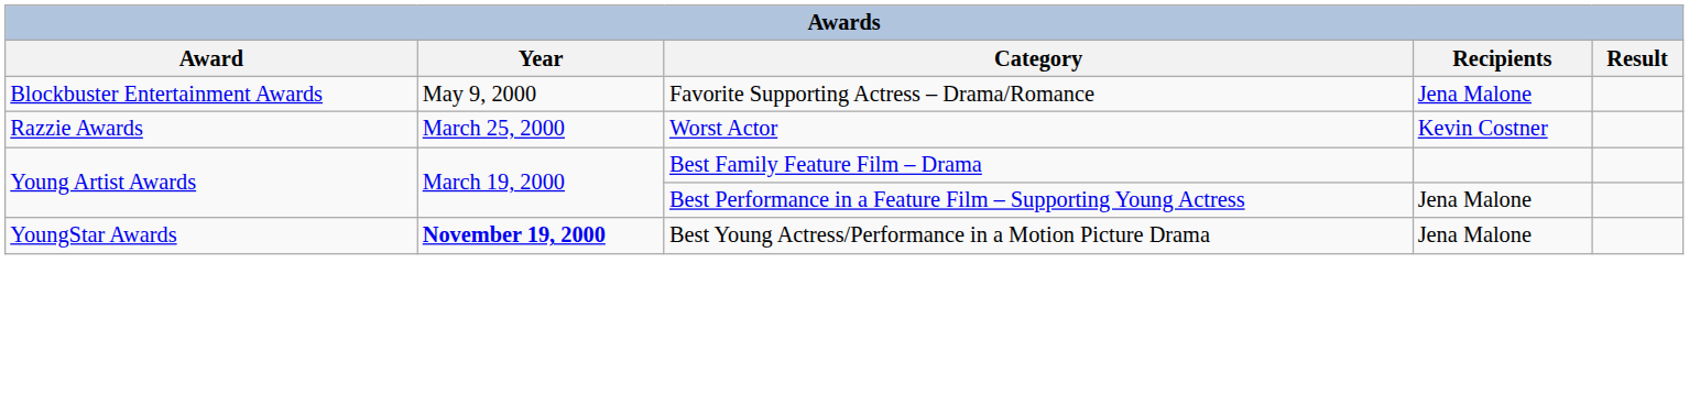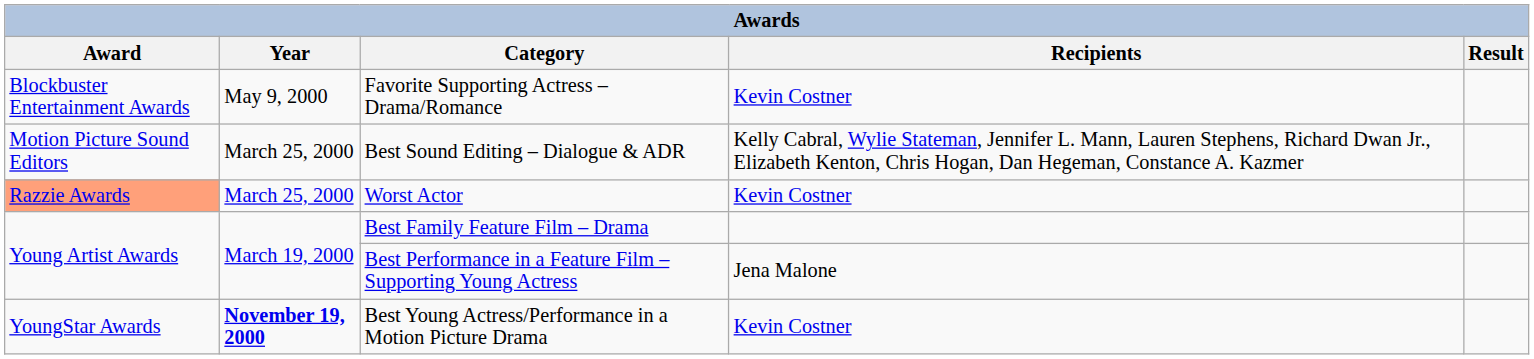Favorite Supporting Actress – Drama/Romance | Recipients: Jena Malone -> Kevin Costner
+ row: Motion Picture Sound Editors | March 25, 2000 | Best Sound Editing – Dialogue & ADR | Kelly Cabral, Wylie Stateman, Jennifer L. Mann, Lauren Stephens, Richard Dwan Jr., Elizabeth Kenton, Chris Hogan, Dan Hegeman, Constance A. Kazmer
Worst Actor | Award: no background -> lightsalmon background
Best Young Actress/Performance in a Motion Picture Drama | Recipients: Jena Malone -> Kevin Costner
